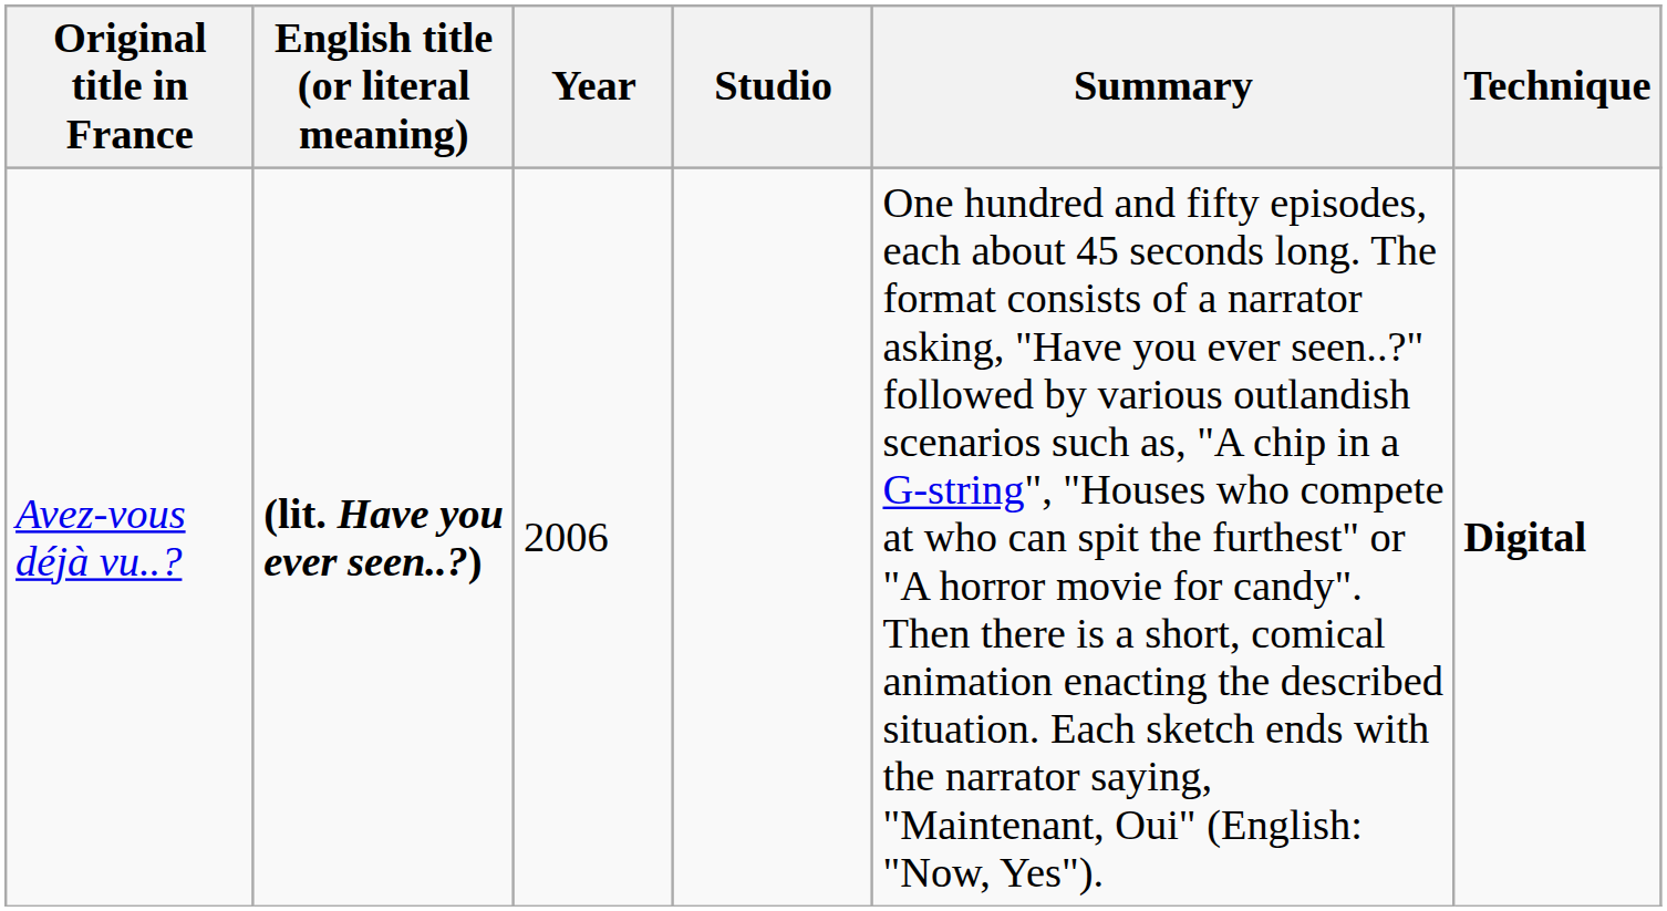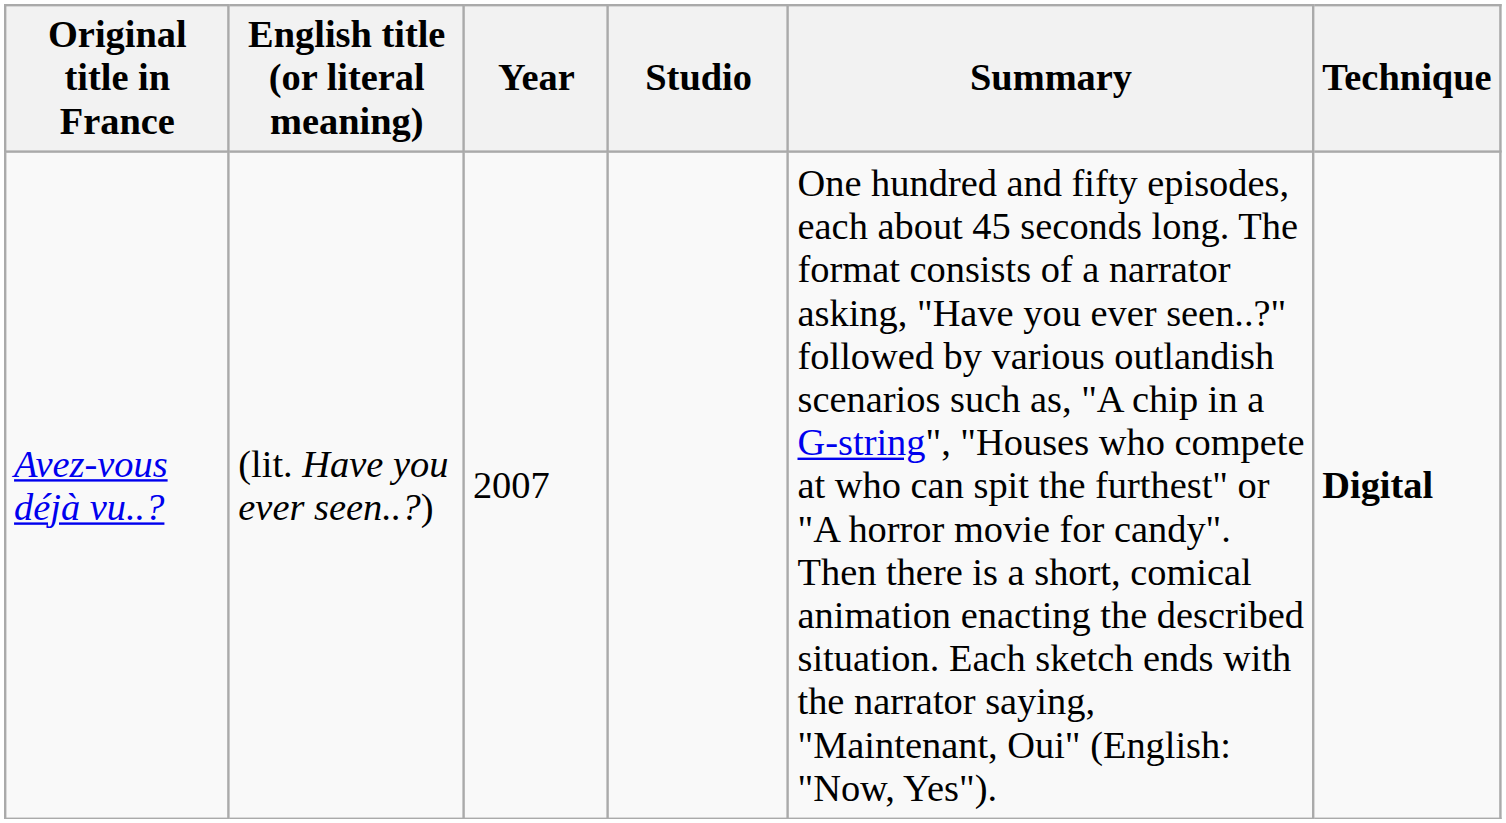Avez-vous déjà vu..? | English title (or literal meaning): bold -> normal
Avez-vous déjà vu..? | Year: 2006 -> 2007
